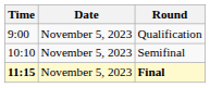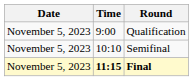columns swapped: Date <-> Time
